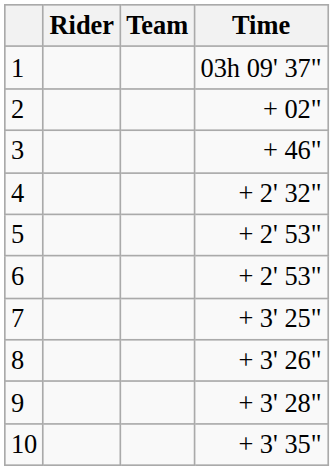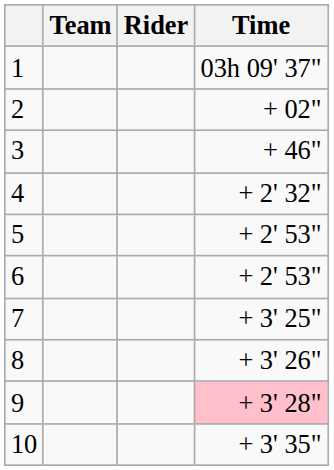columns swapped: Rider <-> Team
9 | Time: no background -> pink background
